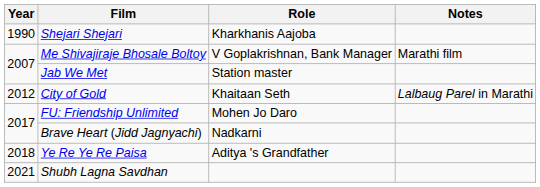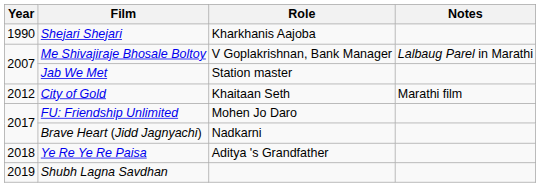Me Shivajiraje Bhosale Boltoy | Notes: Marathi film -> Lalbaug Parel in Marathi
City of Gold | Notes: Lalbaug Parel in Marathi -> Marathi film
Shubh Lagna Savdhan | Year: 2021 -> 2019
